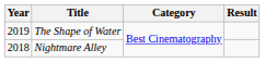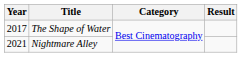The Shape of Water | Year: 2019 -> 2017
Nightmare Alley | Year: 2018 -> 2021
